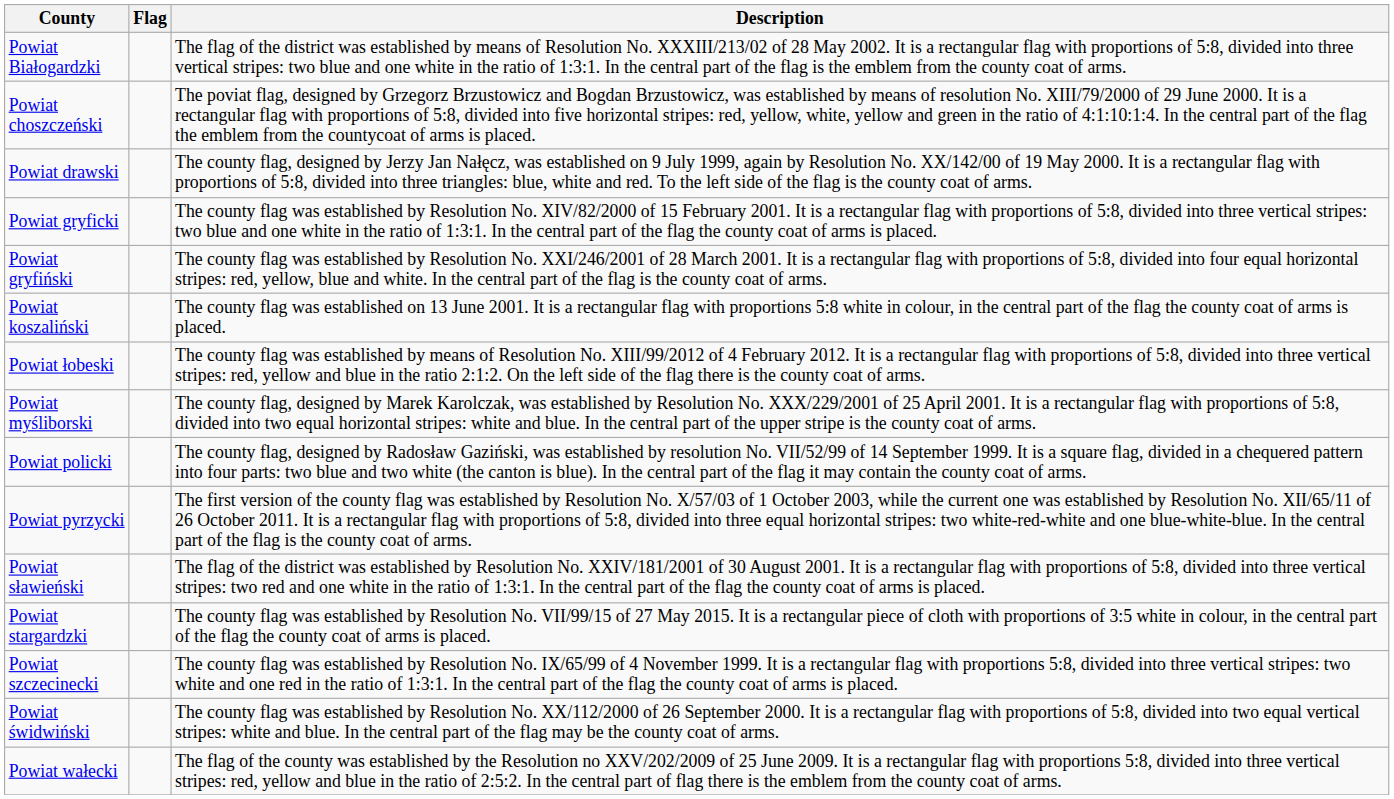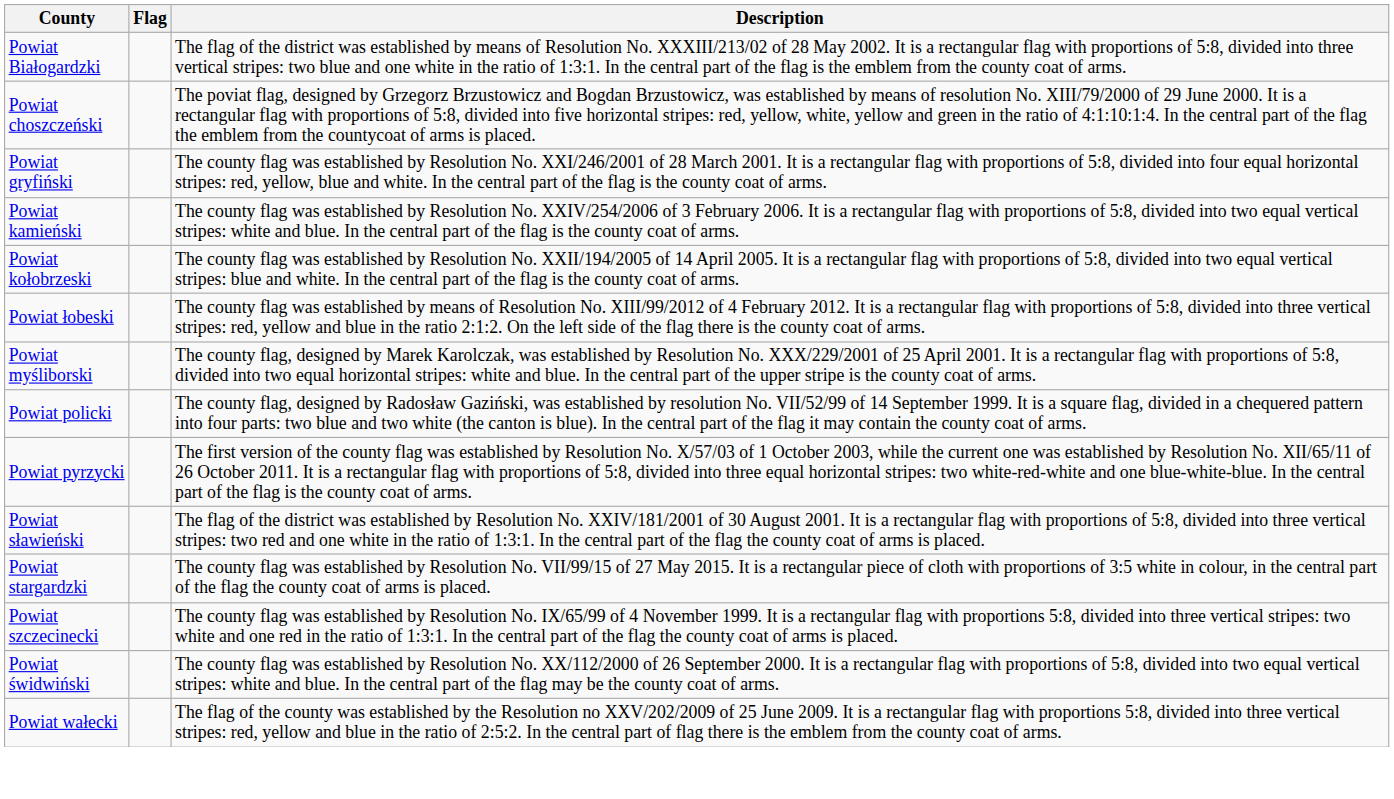- row: Powiat drawski | The county flag, designed by Jerzy Jan Nałęcz, was established on 9 July 1999, again by Resolution No. XX/142/00 of 19 May 2000. It is a rectangular flag with proportions of 5:8, divided into three triangles: blue, white and red. To the left side of the flag is the county coat of arms.
- row: Powiat gryficki | The county flag was established by Resolution No. XIV/82/2000 of 15 February 2001. It is a rectangular flag with proportions of 5:8, divided into three vertical stripes: two blue and one white in the ratio of 1:3:1. In the central part of the flag the county coat of arms is placed.
+ row: Powiat kamieński | The county flag was established by Resolution No. XXIV/254/2006 of 3 February 2006. It is a rectangular flag with proportions of 5:8, divided into two equal vertical stripes: white and blue. In the central part of the flag is the county coat of arms.
+ row: Powiat kołobrzeski | The county flag was established by Resolution No. XXII/194/2005 of 14 April 2005. It is a rectangular flag with proportions of 5:8, divided into two equal vertical stripes: blue and white. In the central part of the flag is the county coat of arms.
- row: Powiat koszaliński | The county flag was established on 13 June 2001. It is a rectangular flag with proportions 5:8 white in colour, in the central part of the flag the county coat of arms is placed.
